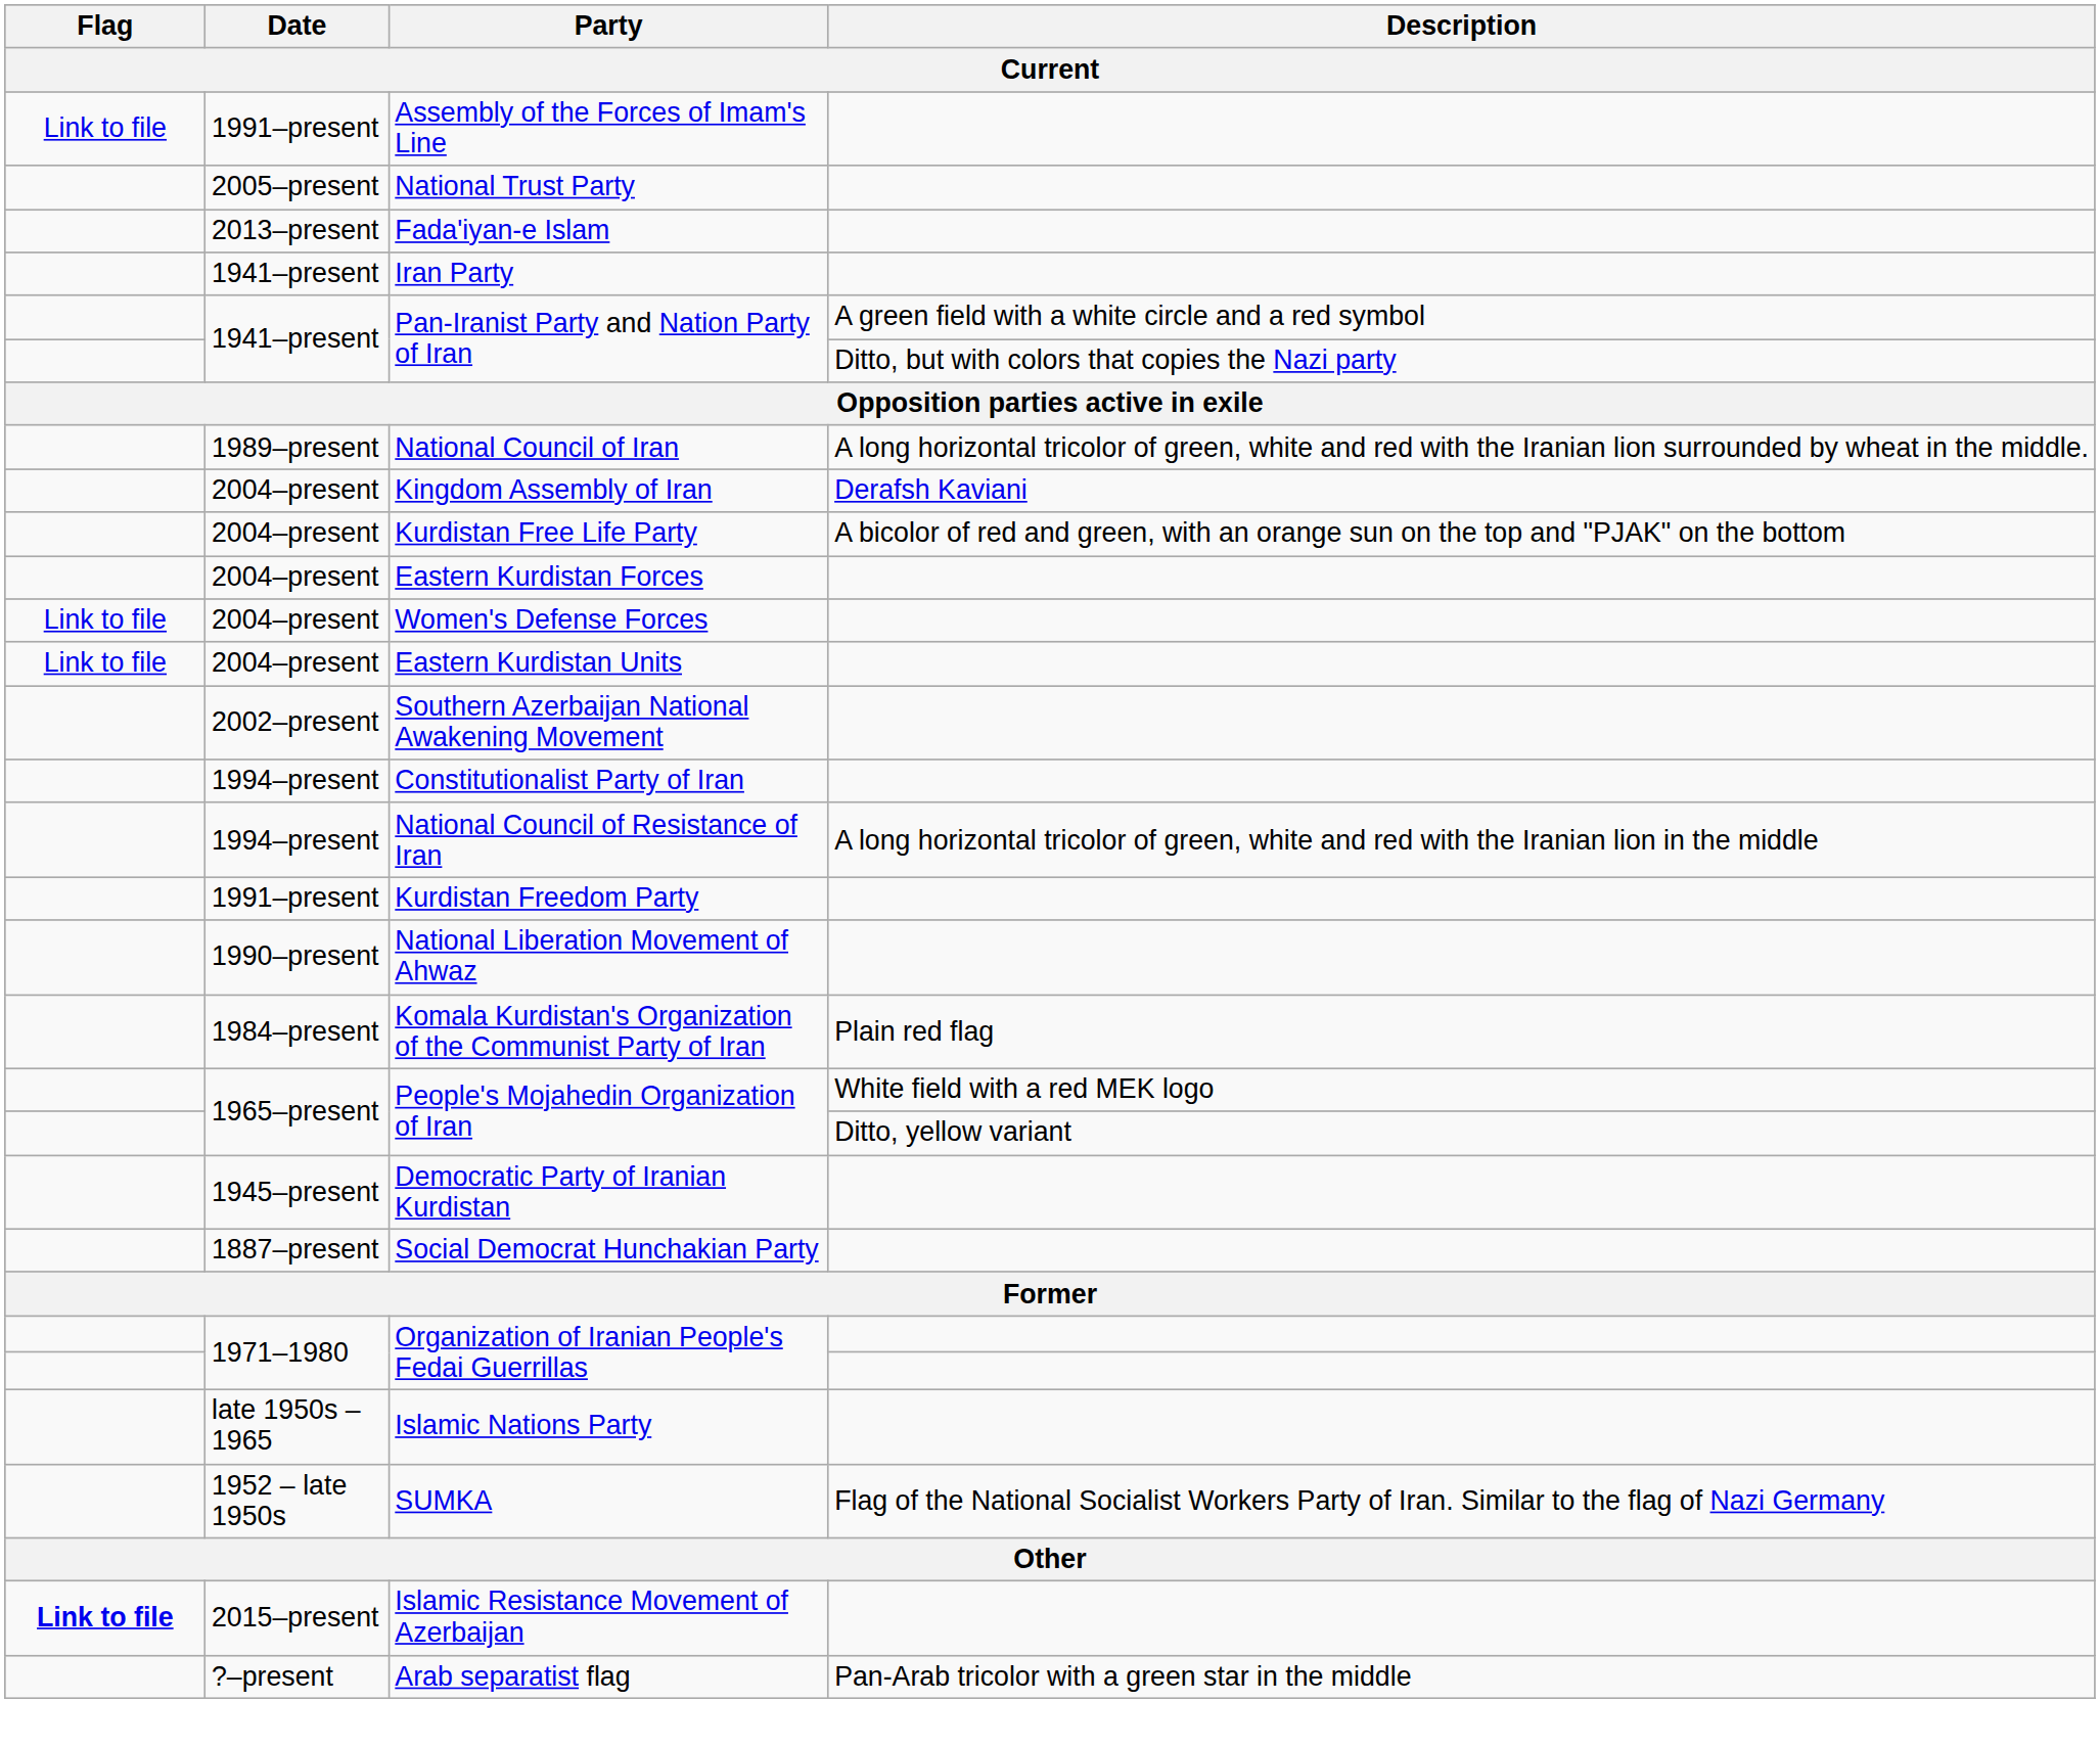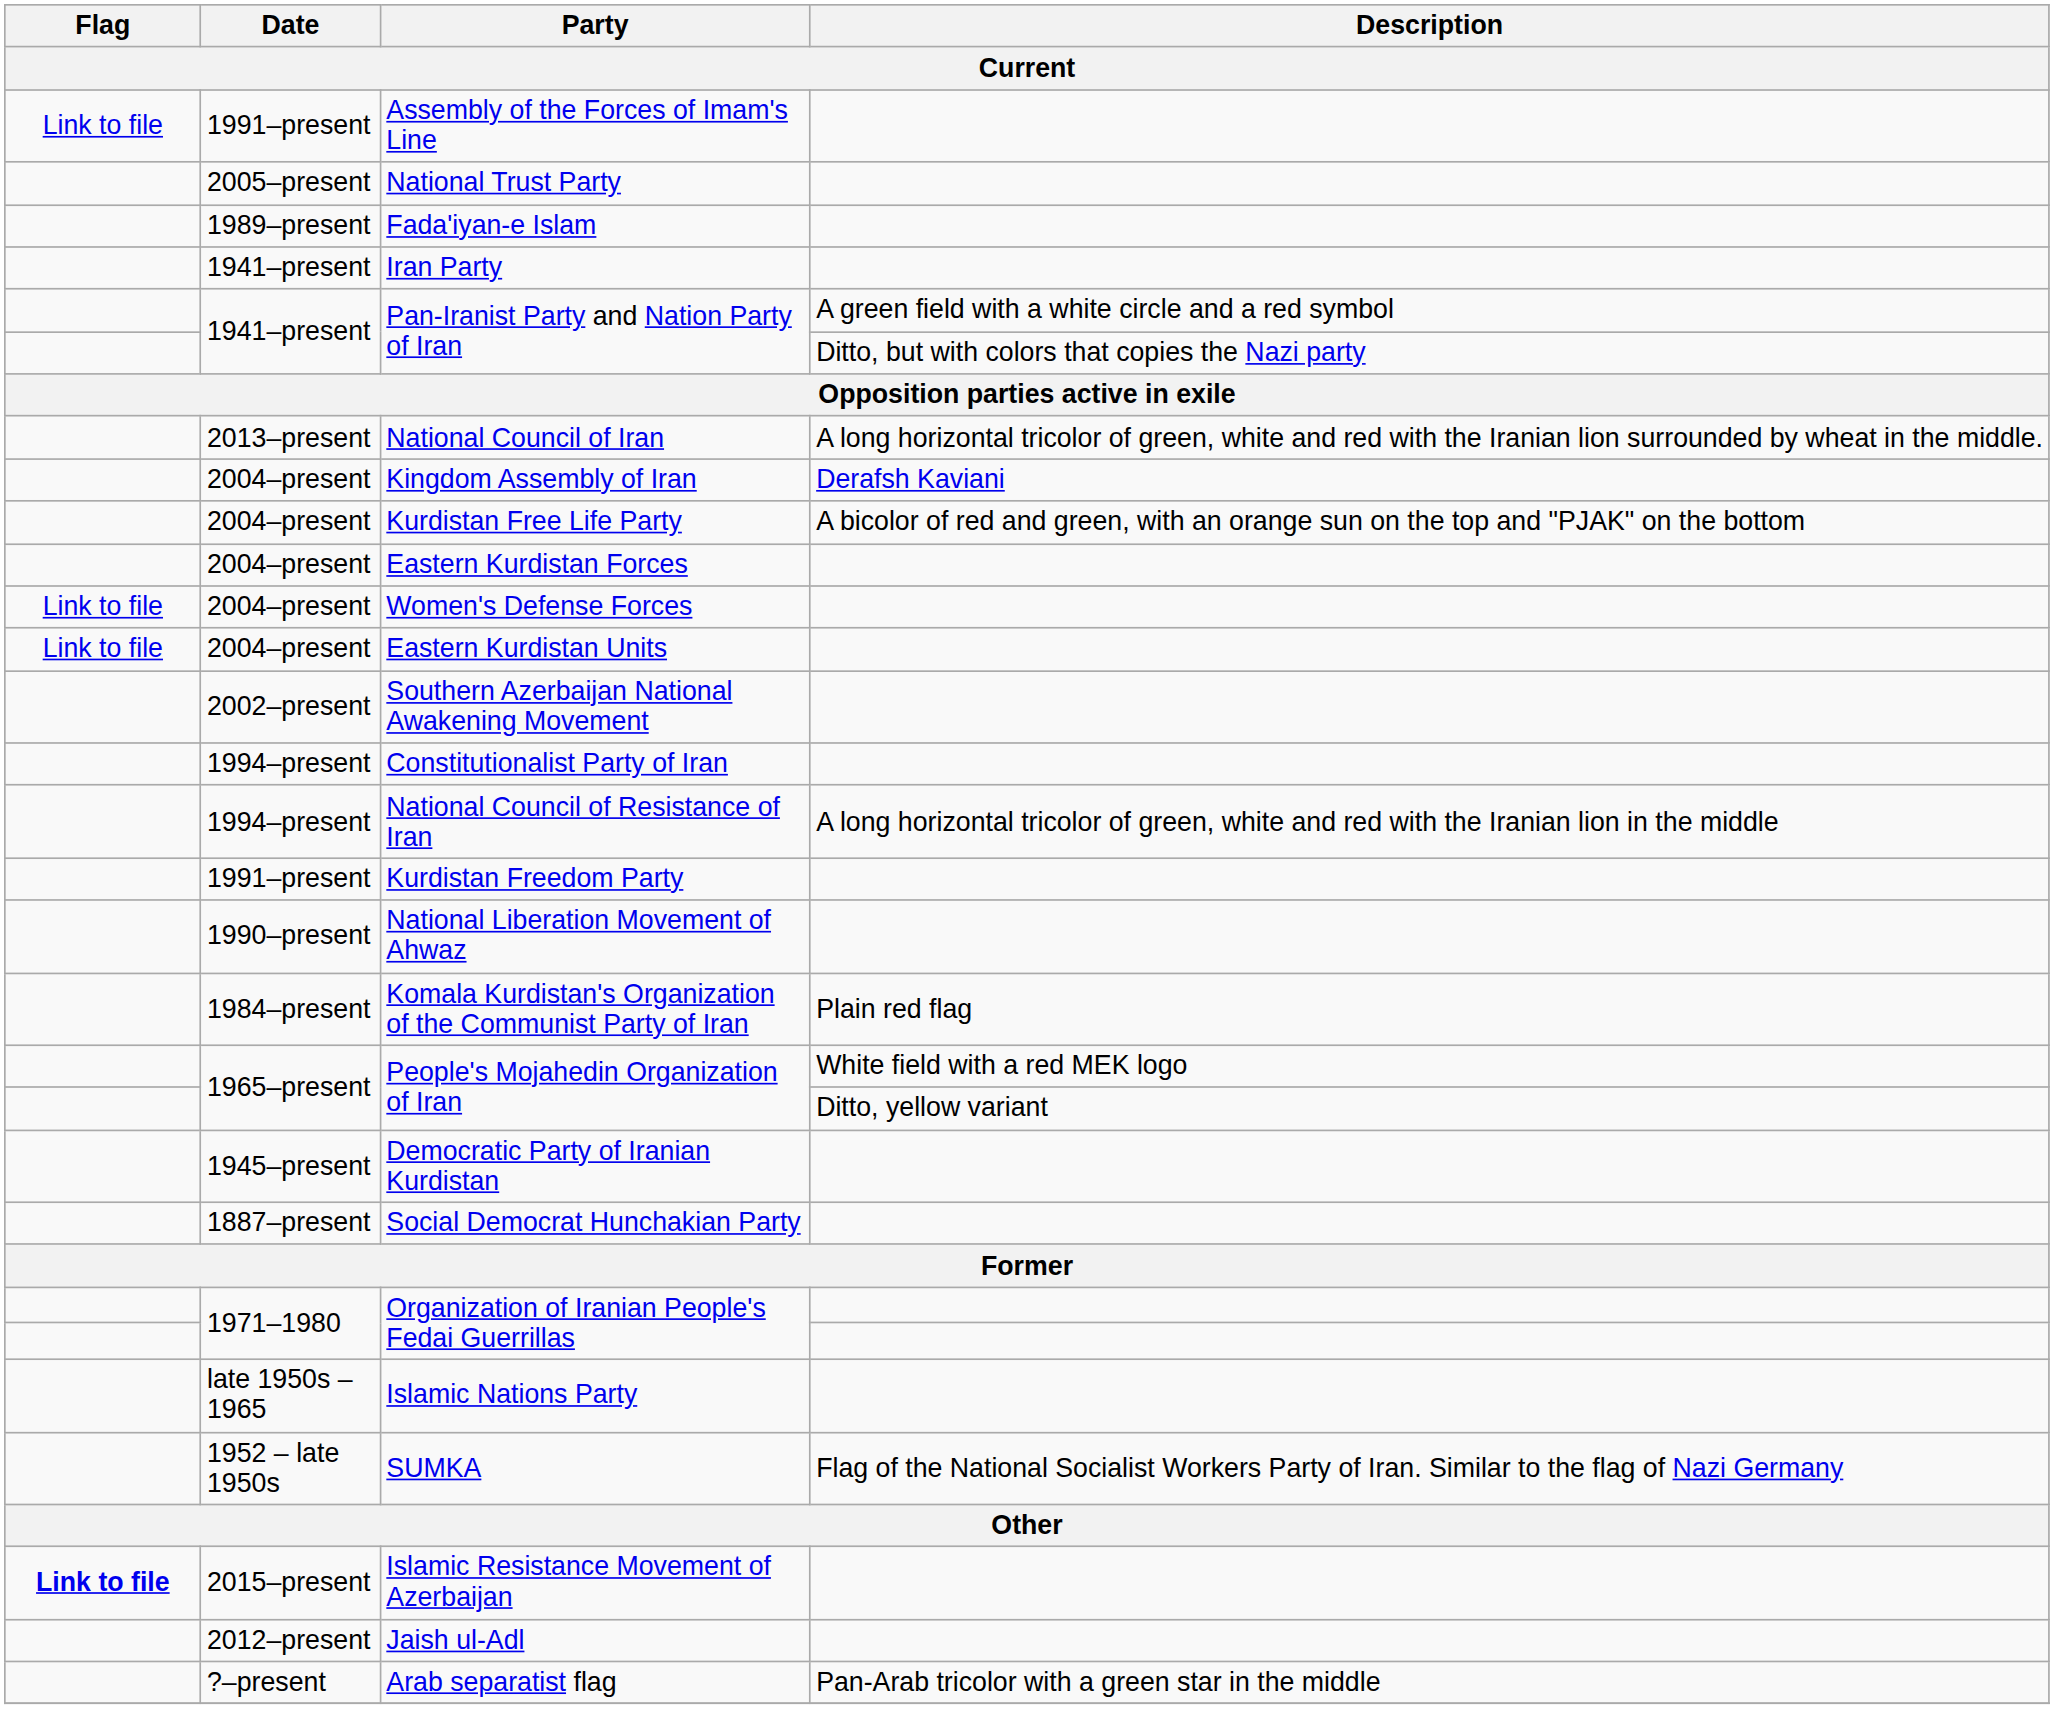Fada'iyan-e Islam | Date: 2013–present -> 1989–present
National Council of Iran | Date: 1989–present -> 2013–present
+ row: 2012–present | Jaish ul-Adl
